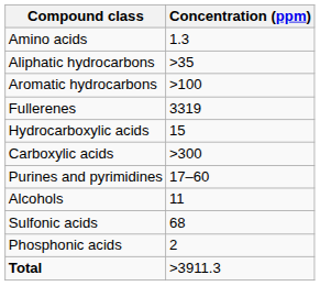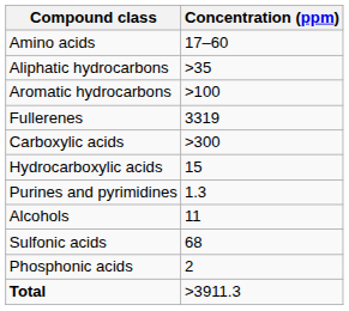Amino acids | Concentration (ppm): 1.3 -> 17–60
rows swapped: Carboxylic acids <-> Hydrocarboxylic acids
Purines and pyrimidines | Concentration (ppm): 17–60 -> 1.3
